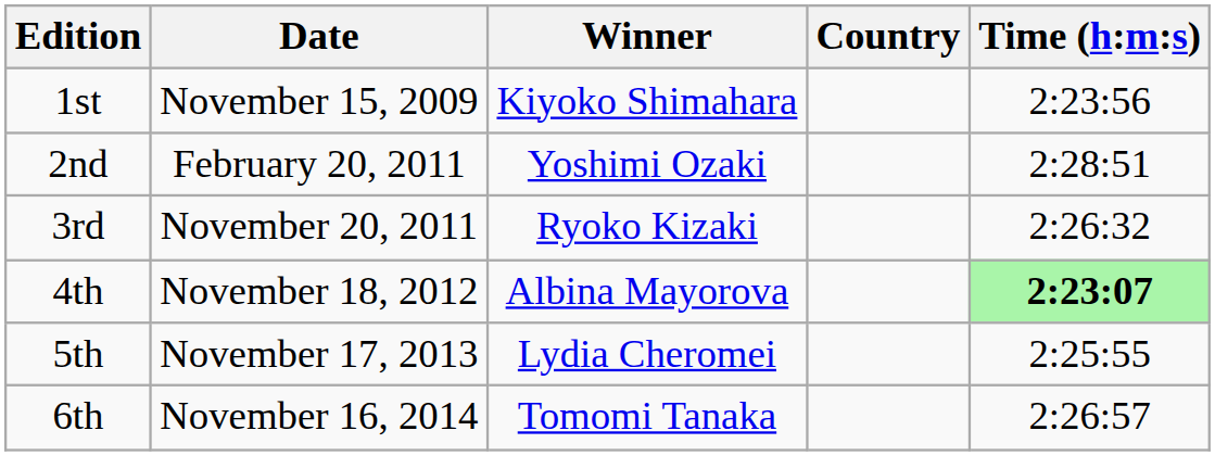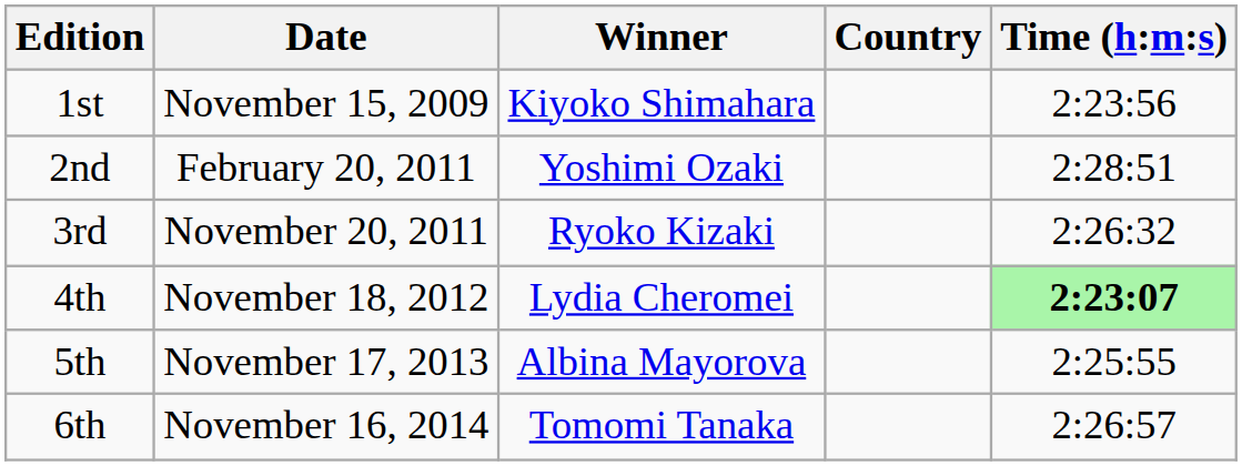4th | Winner: Albina Mayorova -> Lydia Cheromei
5th | Winner: Lydia Cheromei -> Albina Mayorova
